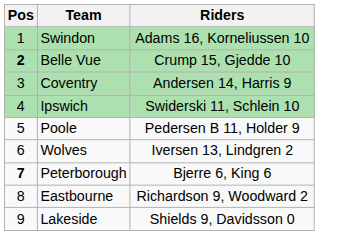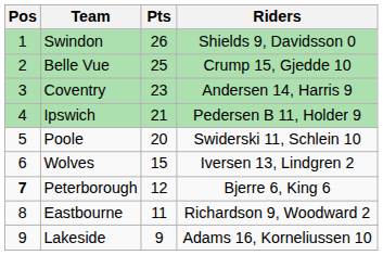+ column: Pts | 26 | 25 | 23 | 21 | 20 | 15 | 12 | 11 | 9
Swindon | Riders: Adams 16, Korneliussen 10 -> Shields 9, Davidsson 0
Belle Vue | Pos: bold -> normal
Ipswich | Riders: Swiderski 11, Schlein 10 -> Pedersen B 11, Holder 9
Poole | Riders: Pedersen B 11, Holder 9 -> Swiderski 11, Schlein 10
Lakeside | Riders: Shields 9, Davidsson 0 -> Adams 16, Korneliussen 10
